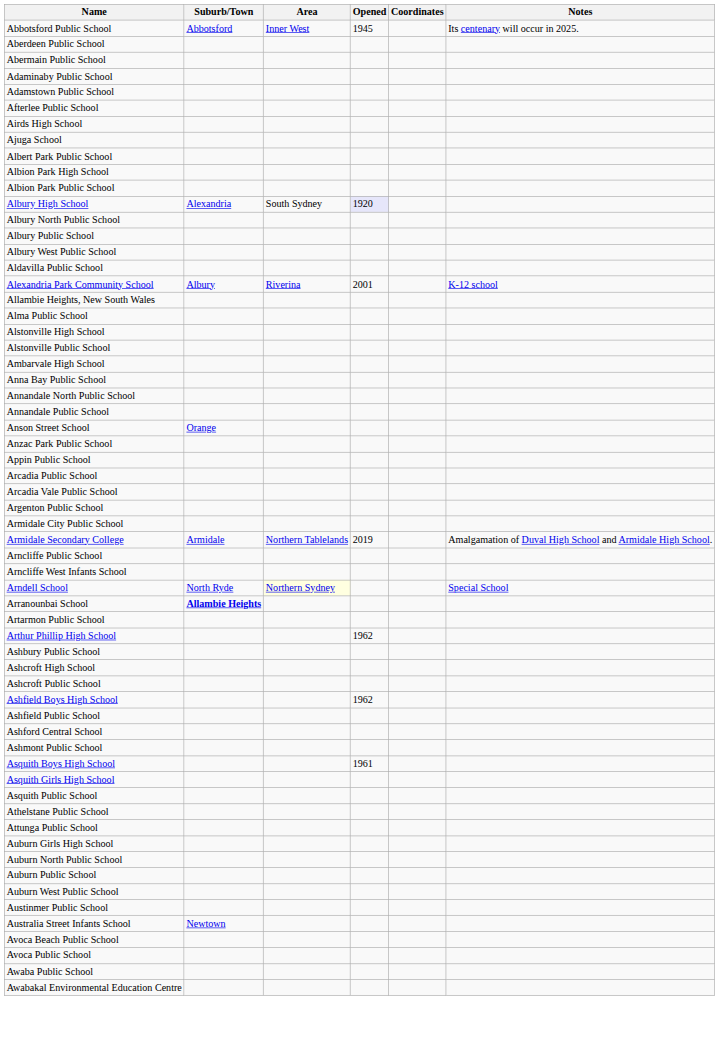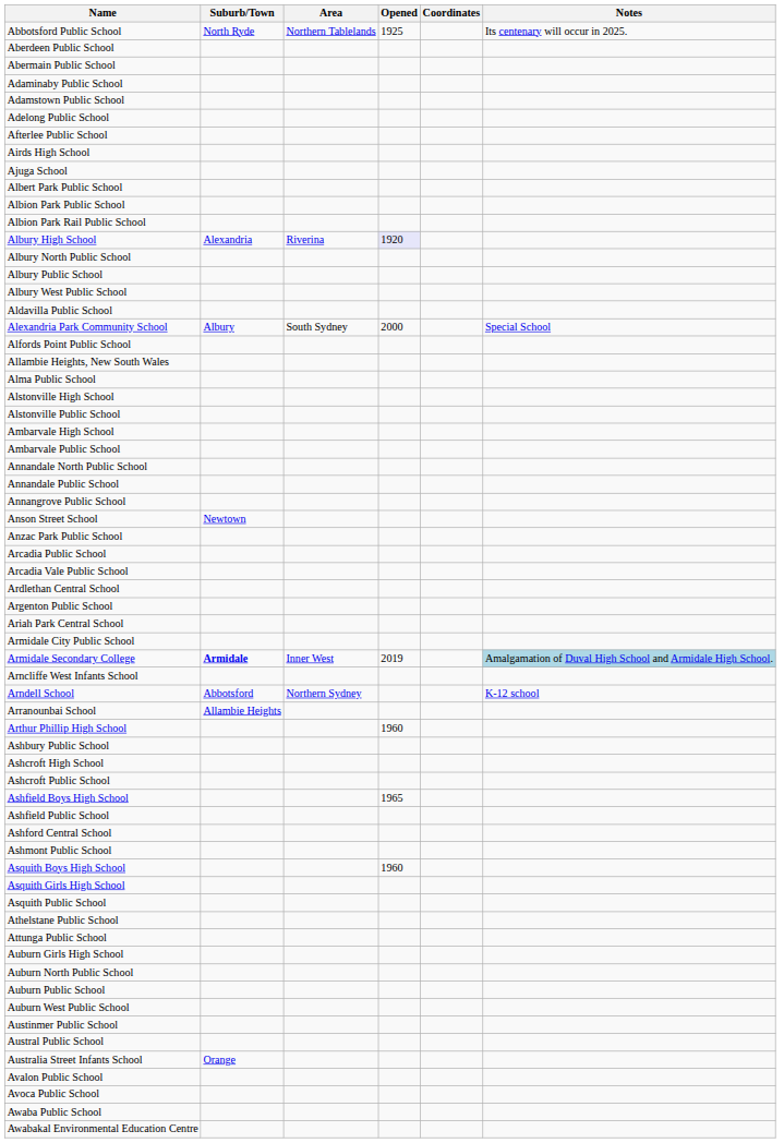Abbotsford Public School | Suburb/Town: Abbotsford -> North Ryde
Abbotsford Public School | Area: Inner West -> Northern Tablelands
Abbotsford Public School | Opened: 1945 -> 1925
+ row: Adelong Public School
- row: Albion Park High School
+ row: Albion Park Rail Public School
Albury High School | Area: South Sydney -> Riverina
Alexandria Park Community School | Area: Riverina -> South Sydney
Alexandria Park Community School | Opened: 2001 -> 2000
Alexandria Park Community School | Notes: K-12 school -> Special School
+ row: Alfords Point Public School
+ row: Ambarvale Public School
- row: Anna Bay Public School
+ row: Annangrove Public School
Anson Street School | Suburb/Town: Orange -> Newtown
- row: Appin Public School
+ row: Ardlethan Central School
+ row: Ariah Park Central School
Armidale Secondary College | Suburb/Town: normal -> bold
Armidale Secondary College | Area: Northern Tablelands -> Inner West
Armidale Secondary College | Notes: no background -> lightblue background
- row: Arncliffe Public School
Arndell School | Suburb/Town: North Ryde -> Abbotsford
Arndell School | Area: lightyellow background -> no background
Arndell School | Notes: Special School -> K-12 school
Arranounbai School | Suburb/Town: bold -> normal
- row: Artarmon Public School
Arthur Phillip High School | Opened: 1962 -> 1960
Ashfield Boys High School | Opened: 1962 -> 1965
Asquith Boys High School | Opened: 1961 -> 1960
+ row: Austral Public School
Australia Street Infants School | Suburb/Town: Newtown -> Orange
+ row: Avalon Public School
- row: Avoca Beach Public School
